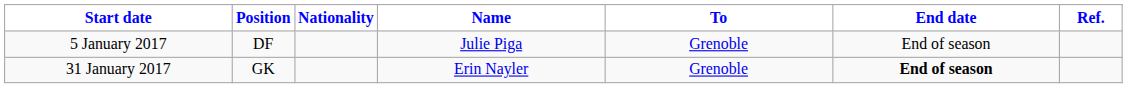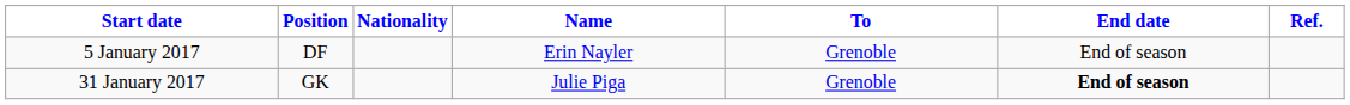5 January 2017 | Name: Julie Piga -> Erin Nayler
31 January 2017 | Name: Erin Nayler -> Julie Piga
